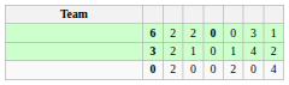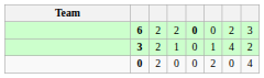6 | column 7: 3 -> 2
6 | column 8: 1 -> 3
